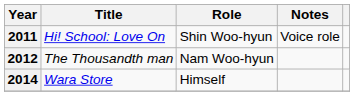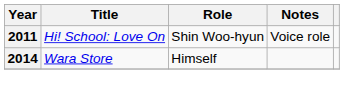- row: 2012 | The Thousandth man | Nam Woo-hyun
